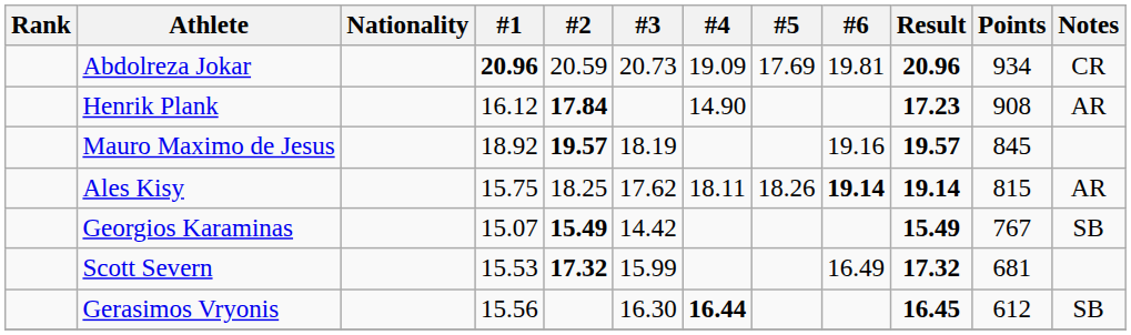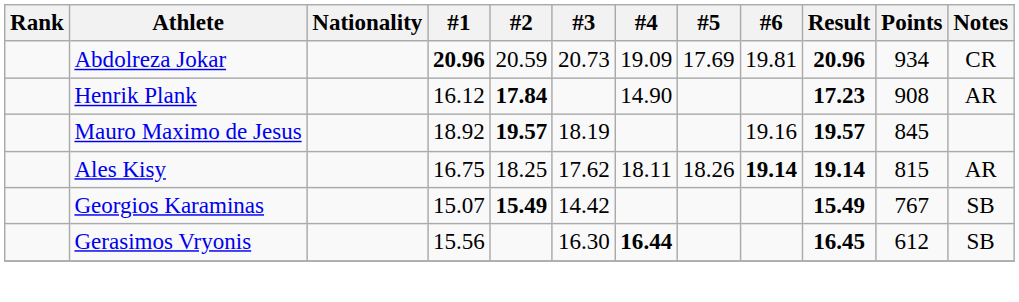Ales Kisy | #1: 15.75 -> 16.75
- row: Scott Severn | 15.53 | 17.32 | 15.99 | 16.49 | 17.32 | 681
